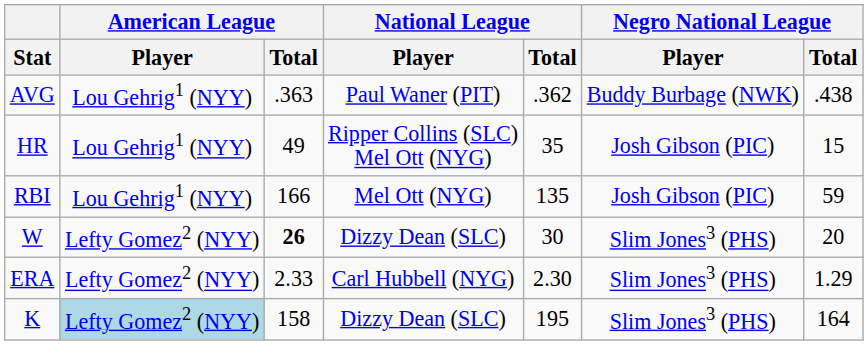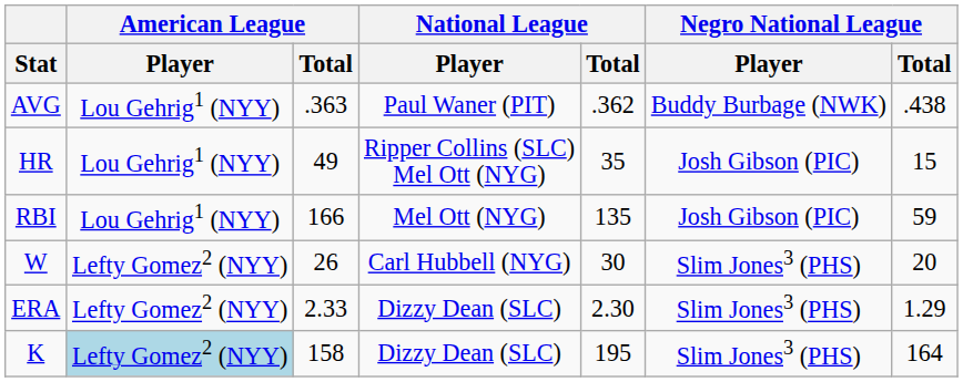W | American League / Total: bold -> normal
W | National League / Player: Dizzy Dean (SLC) -> Carl Hubbell (NYG)
ERA | National League / Player: Carl Hubbell (NYG) -> Dizzy Dean (SLC)
